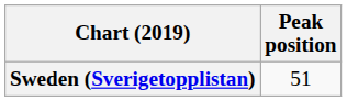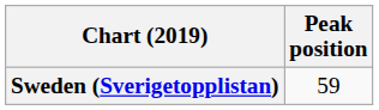Sweden (Sverigetopplistan) | Peak position: 51 -> 59
